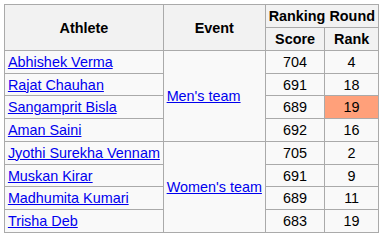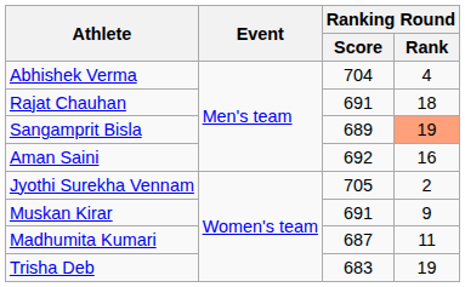Madhumita Kumari | Ranking Round / Score: 689 -> 687
